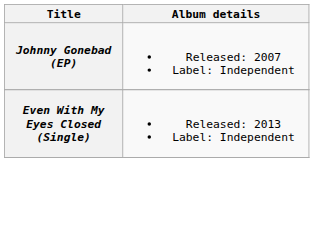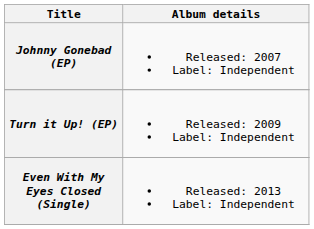+ row: Turn it Up! (EP) | Released: 2009 Label: Independent
